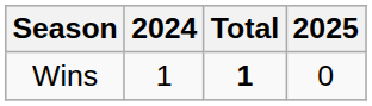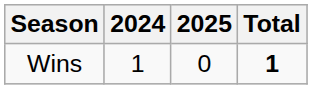columns swapped: 2025 <-> Total
